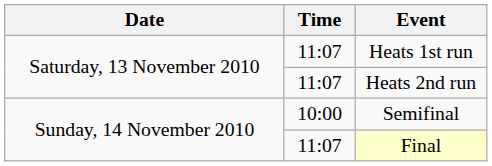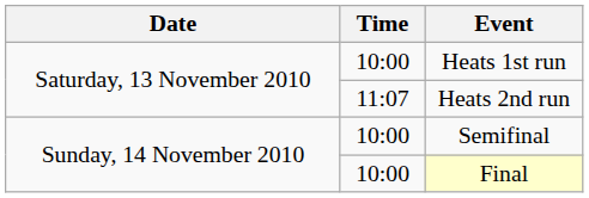Heats 1st run | Time: 11:07 -> 10:00
Final | Time: 11:07 -> 10:00
